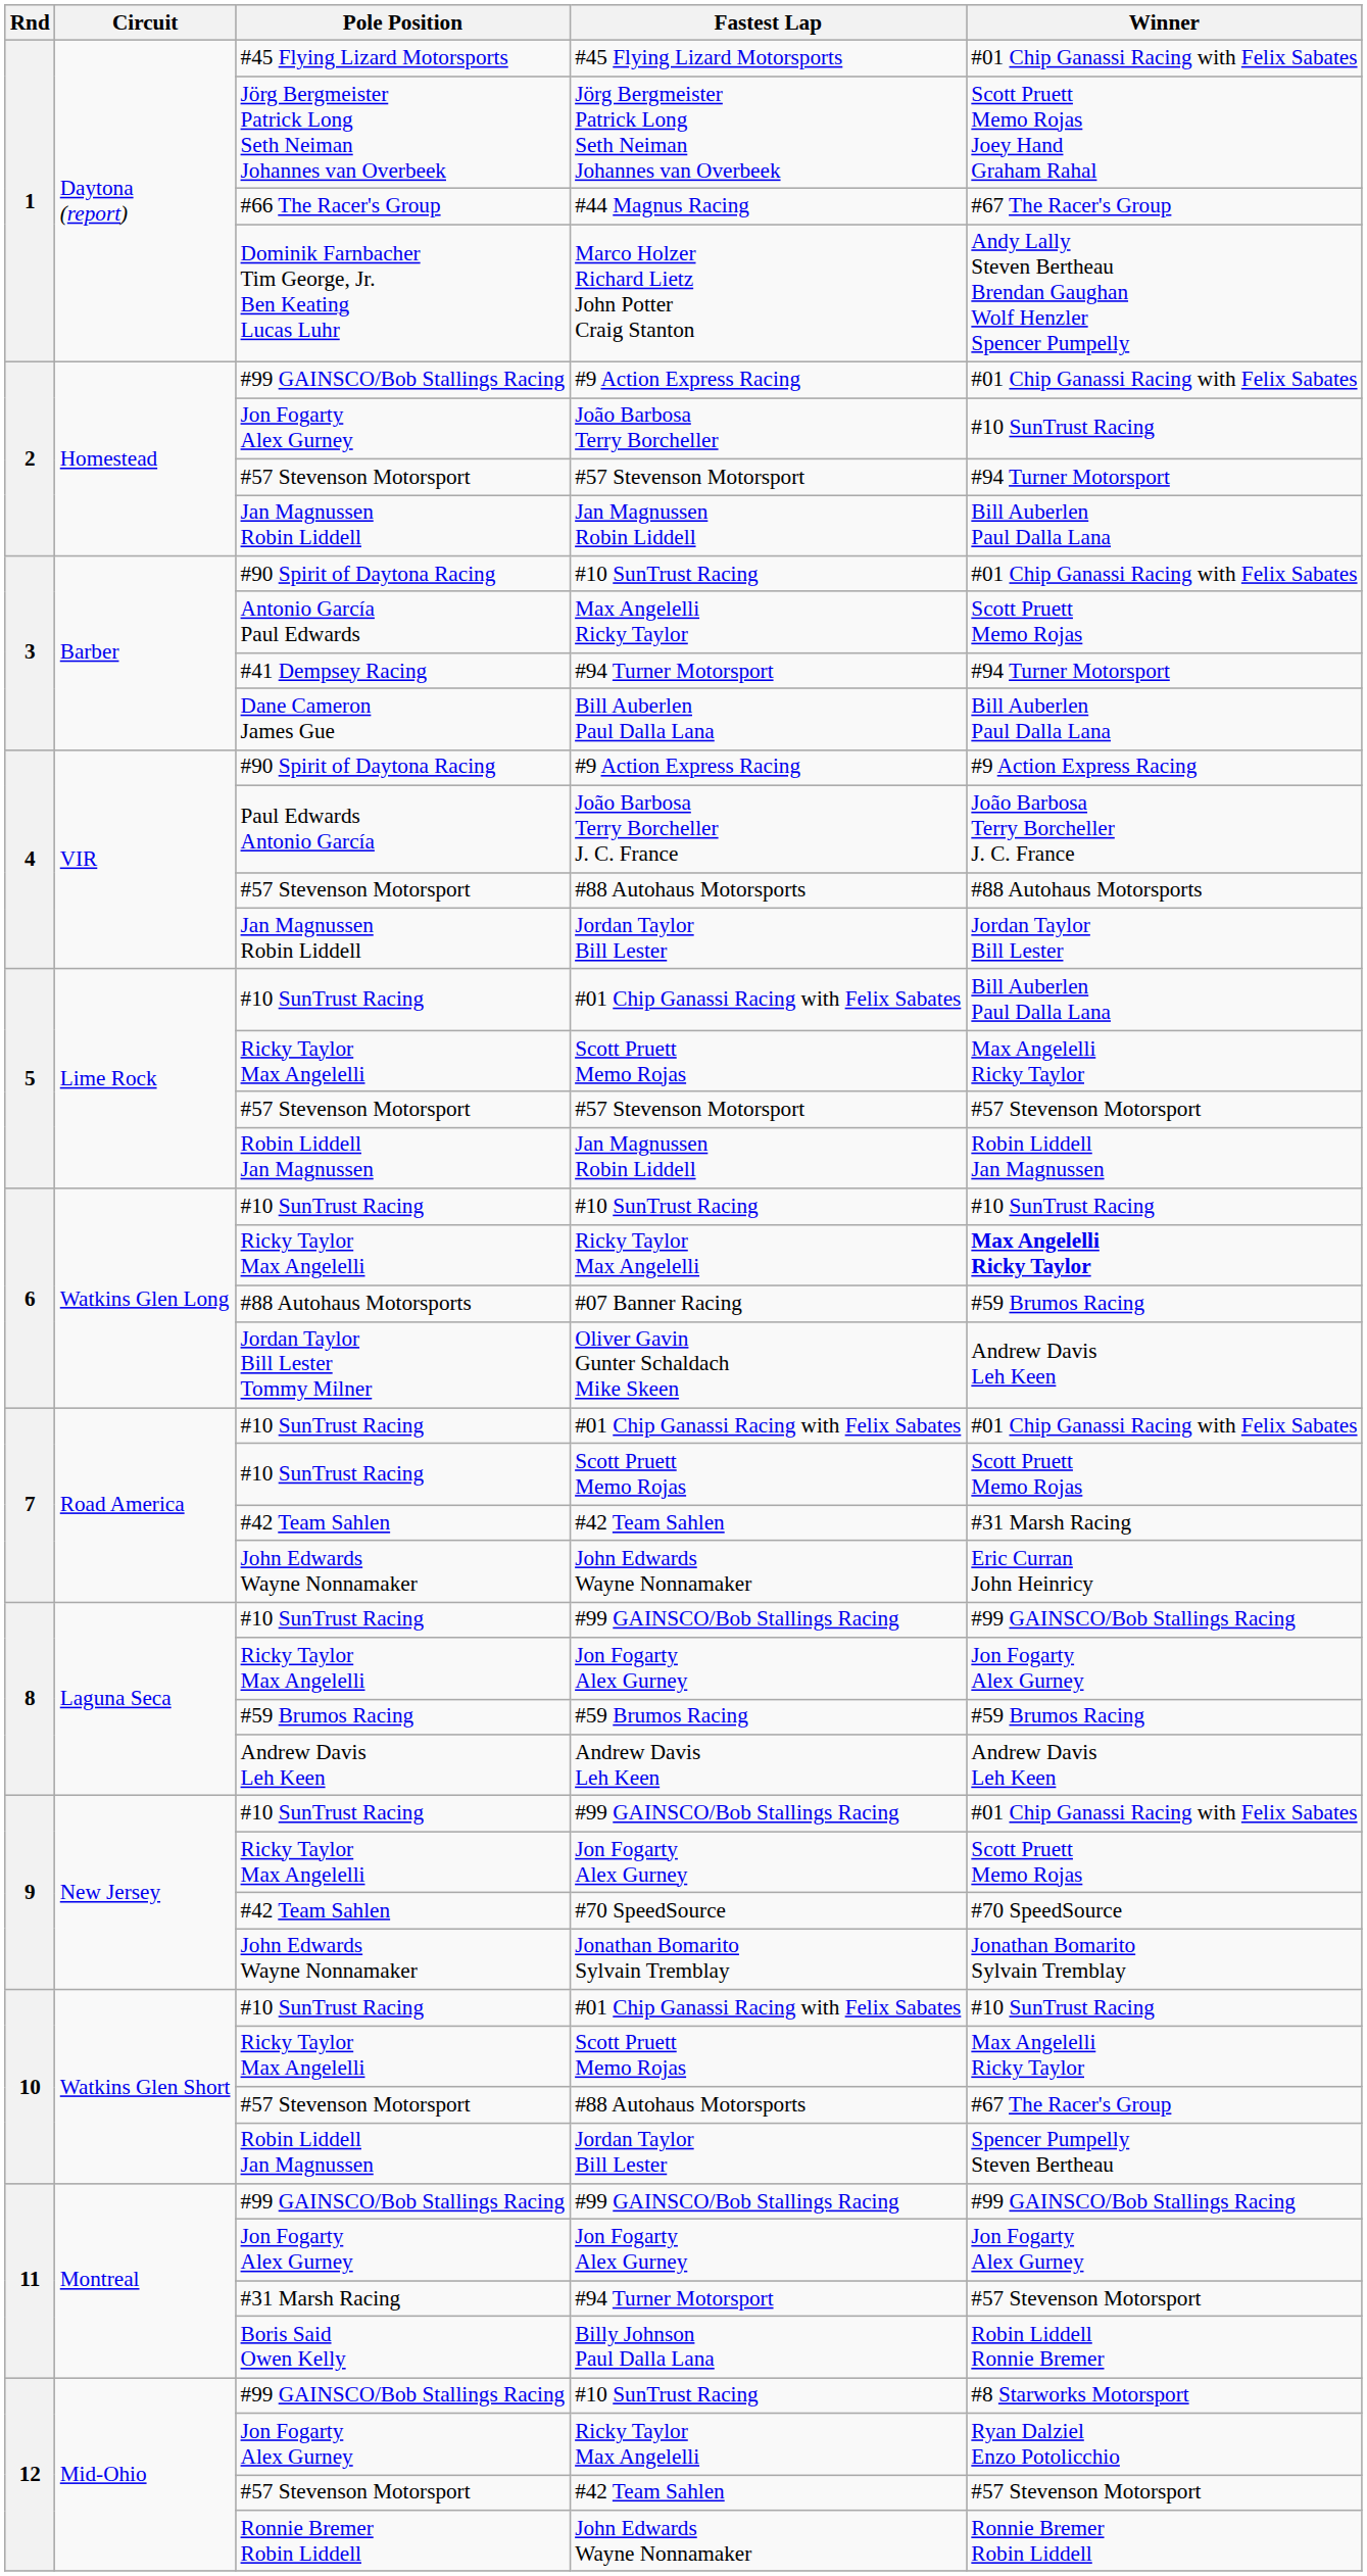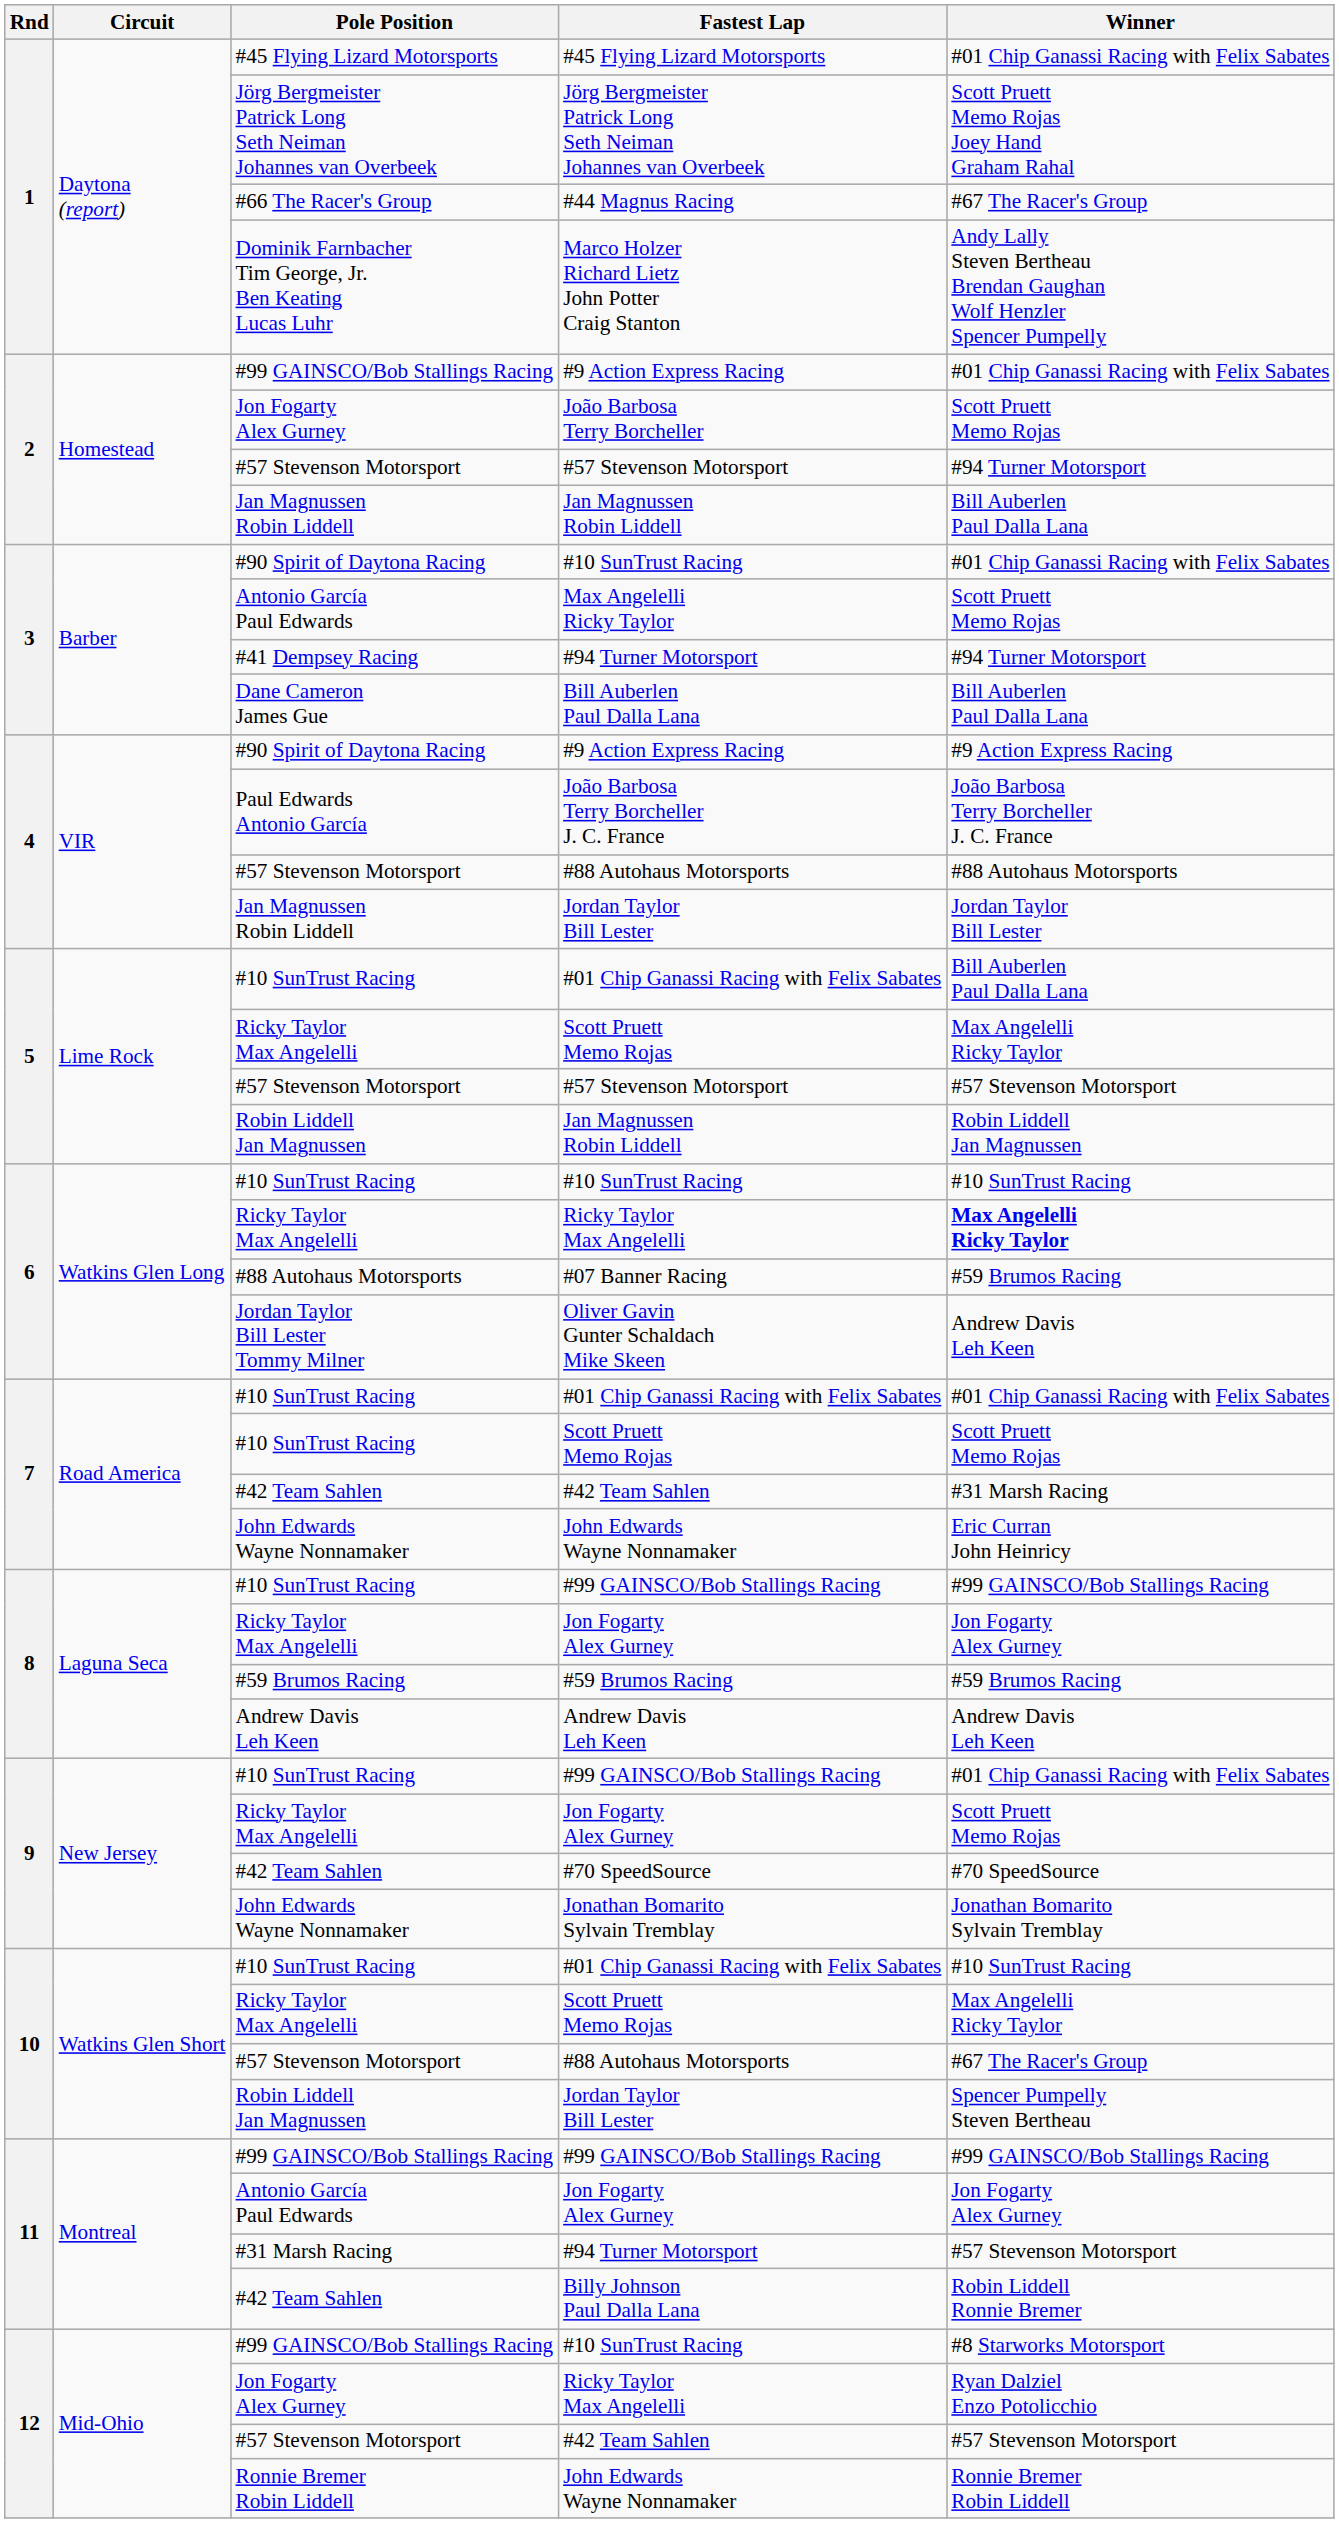João Barbosa Terry Borcheller | Winner: #10 SunTrust Racing -> Scott Pruett Memo Rojas
11 / Jon Fogarty Alex Gurney | Pole Position: Jon Fogarty Alex Gurney -> Antonio García Paul Edwards
Billy Johnson Paul Dalla Lana | Pole Position: Boris Said Owen Kelly -> #42 Team Sahlen
